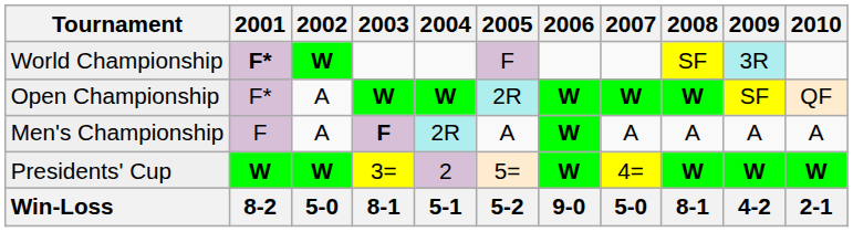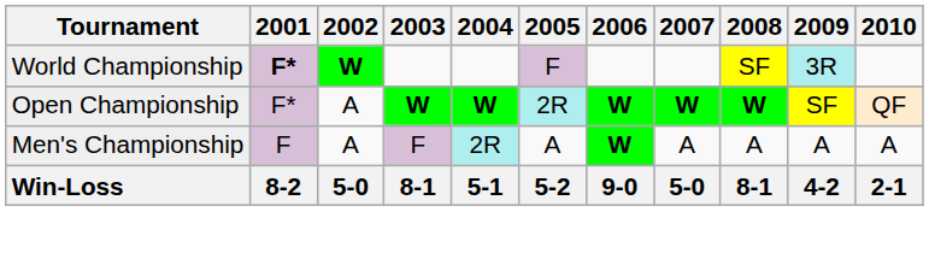Men's Championship | 2003: bold -> normal
- row: Presidents' Cup | W | W | 3= | 2 | 5= | W | 4= | W | W | W
